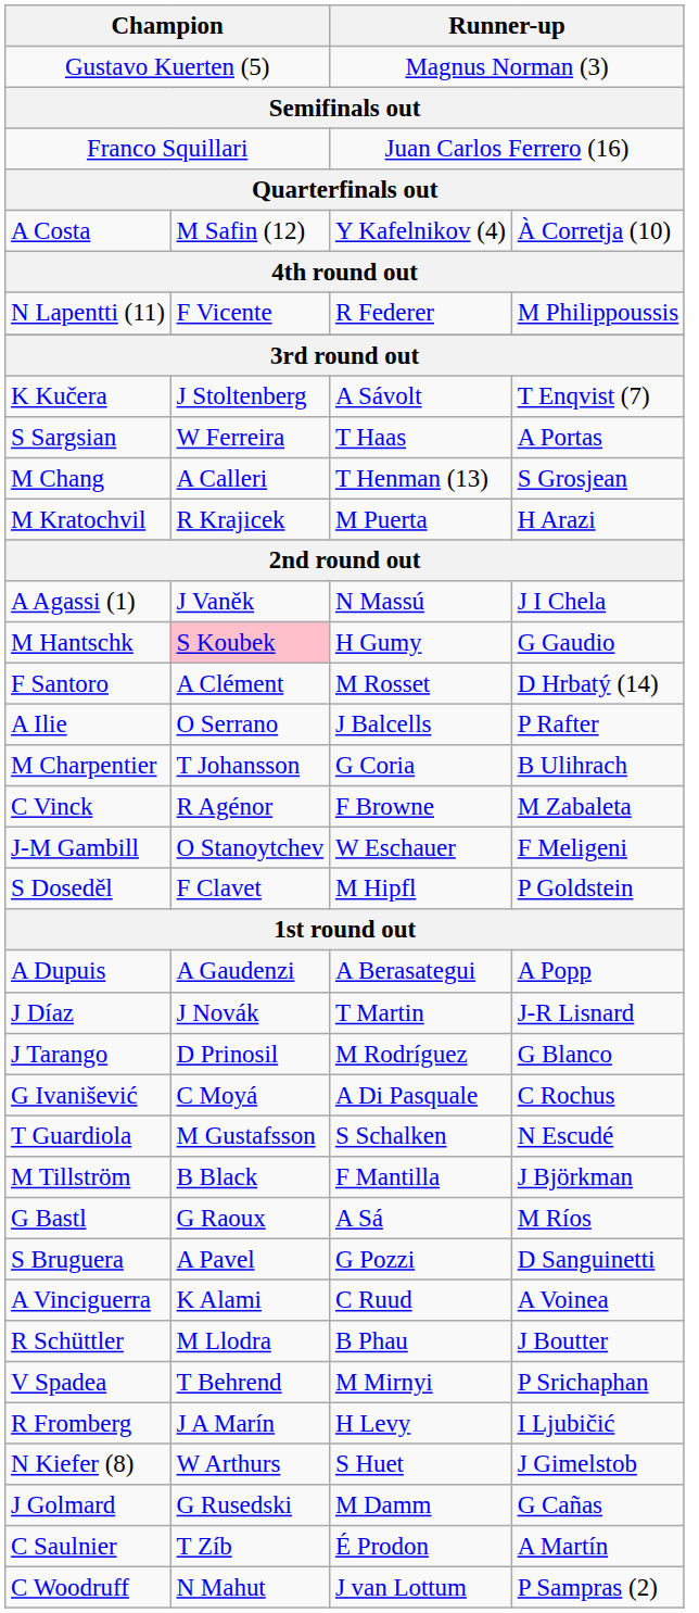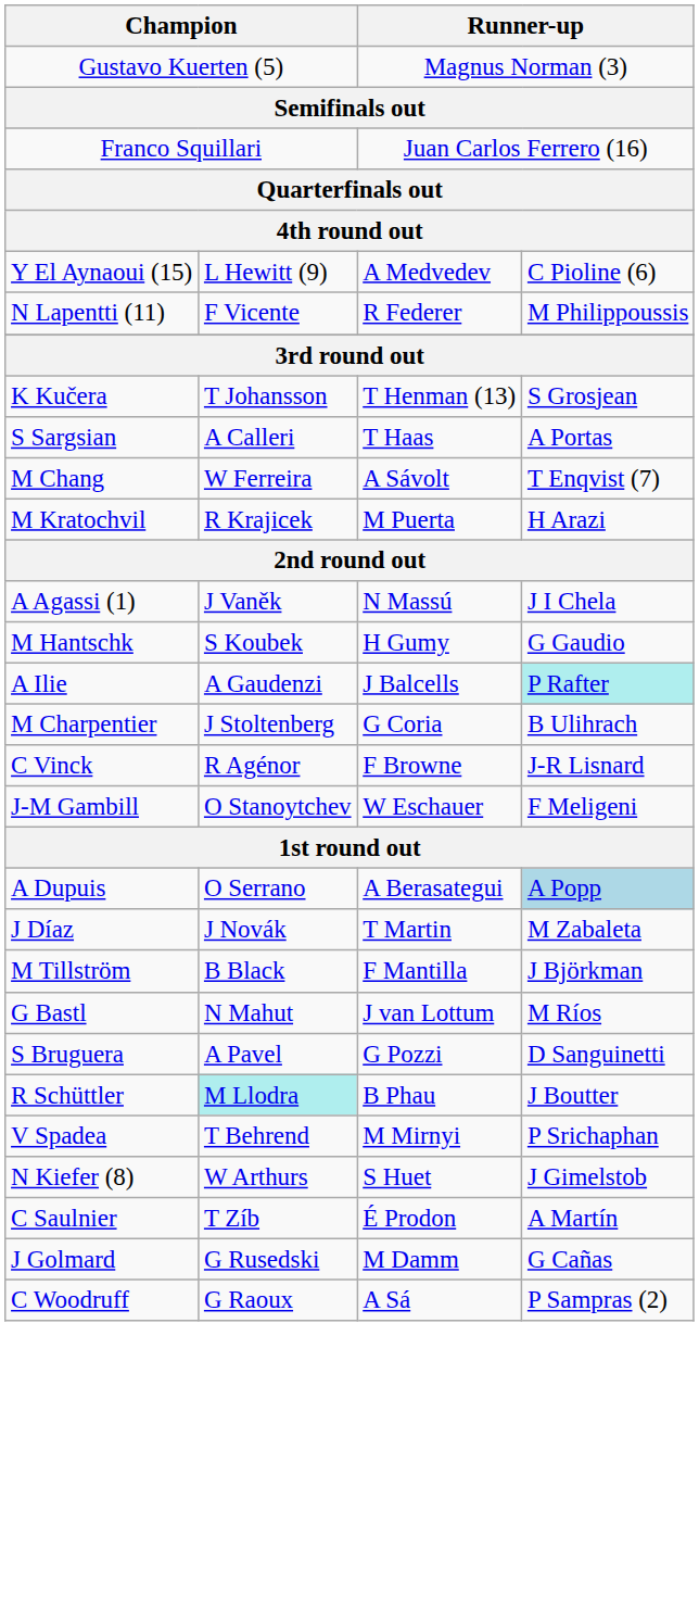- row: A Costa | M Safin (12) | Y Kafelnikov (4) | À Corretja (10)
+ row: Y El Aynaoui (15) | L Hewitt (9) | A Medvedev | C Pioline (6)
K Kučera | column 2: J Stoltenberg -> T Johansson
K Kučera | column 3: A Sávolt -> T Henman (13)
K Kučera | column 4: T Enqvist (7) -> S Grosjean
S Sargsian | column 2: W Ferreira -> A Calleri
M Chang | column 2: A Calleri -> W Ferreira
M Chang | column 3: T Henman (13) -> A Sávolt
M Chang | column 4: S Grosjean -> T Enqvist (7)
M Hantschk | column 2: pink background -> no background
- row: F Santoro | A Clément | M Rosset | D Hrbatý (14)
A Ilie | column 2: O Serrano -> A Gaudenzi
A Ilie | column 4: no background -> paleturquoise background
M Charpentier | column 2: T Johansson -> J Stoltenberg
C Vinck | column 4: M Zabaleta -> J-R Lisnard
- row: S Doseděl | F Clavet | M Hipfl | P Goldstein
A Dupuis | column 2: A Gaudenzi -> O Serrano
A Dupuis | column 4: no background -> lightblue background
J Díaz | column 4: J-R Lisnard -> M Zabaleta
- row: J Tarango | D Prinosil | M Rodríguez | G Blanco
- row: G Ivanišević | C Moyá | A Di Pasquale | C Rochus
- row: T Guardiola | M Gustafsson | S Schalken | N Escudé
G Bastl | column 2: G Raoux -> N Mahut
G Bastl | column 3: A Sá -> J van Lottum
- row: A Vinciguerra | K Alami | C Ruud | A Voinea
R Schüttler | column 2: no background -> paleturquoise background
- row: R Fromberg | J A Marín | H Levy | I Ljubičić
rows swapped: C Saulnier <-> J Golmard
C Woodruff | column 2: N Mahut -> G Raoux
C Woodruff | column 3: J van Lottum -> A Sá
